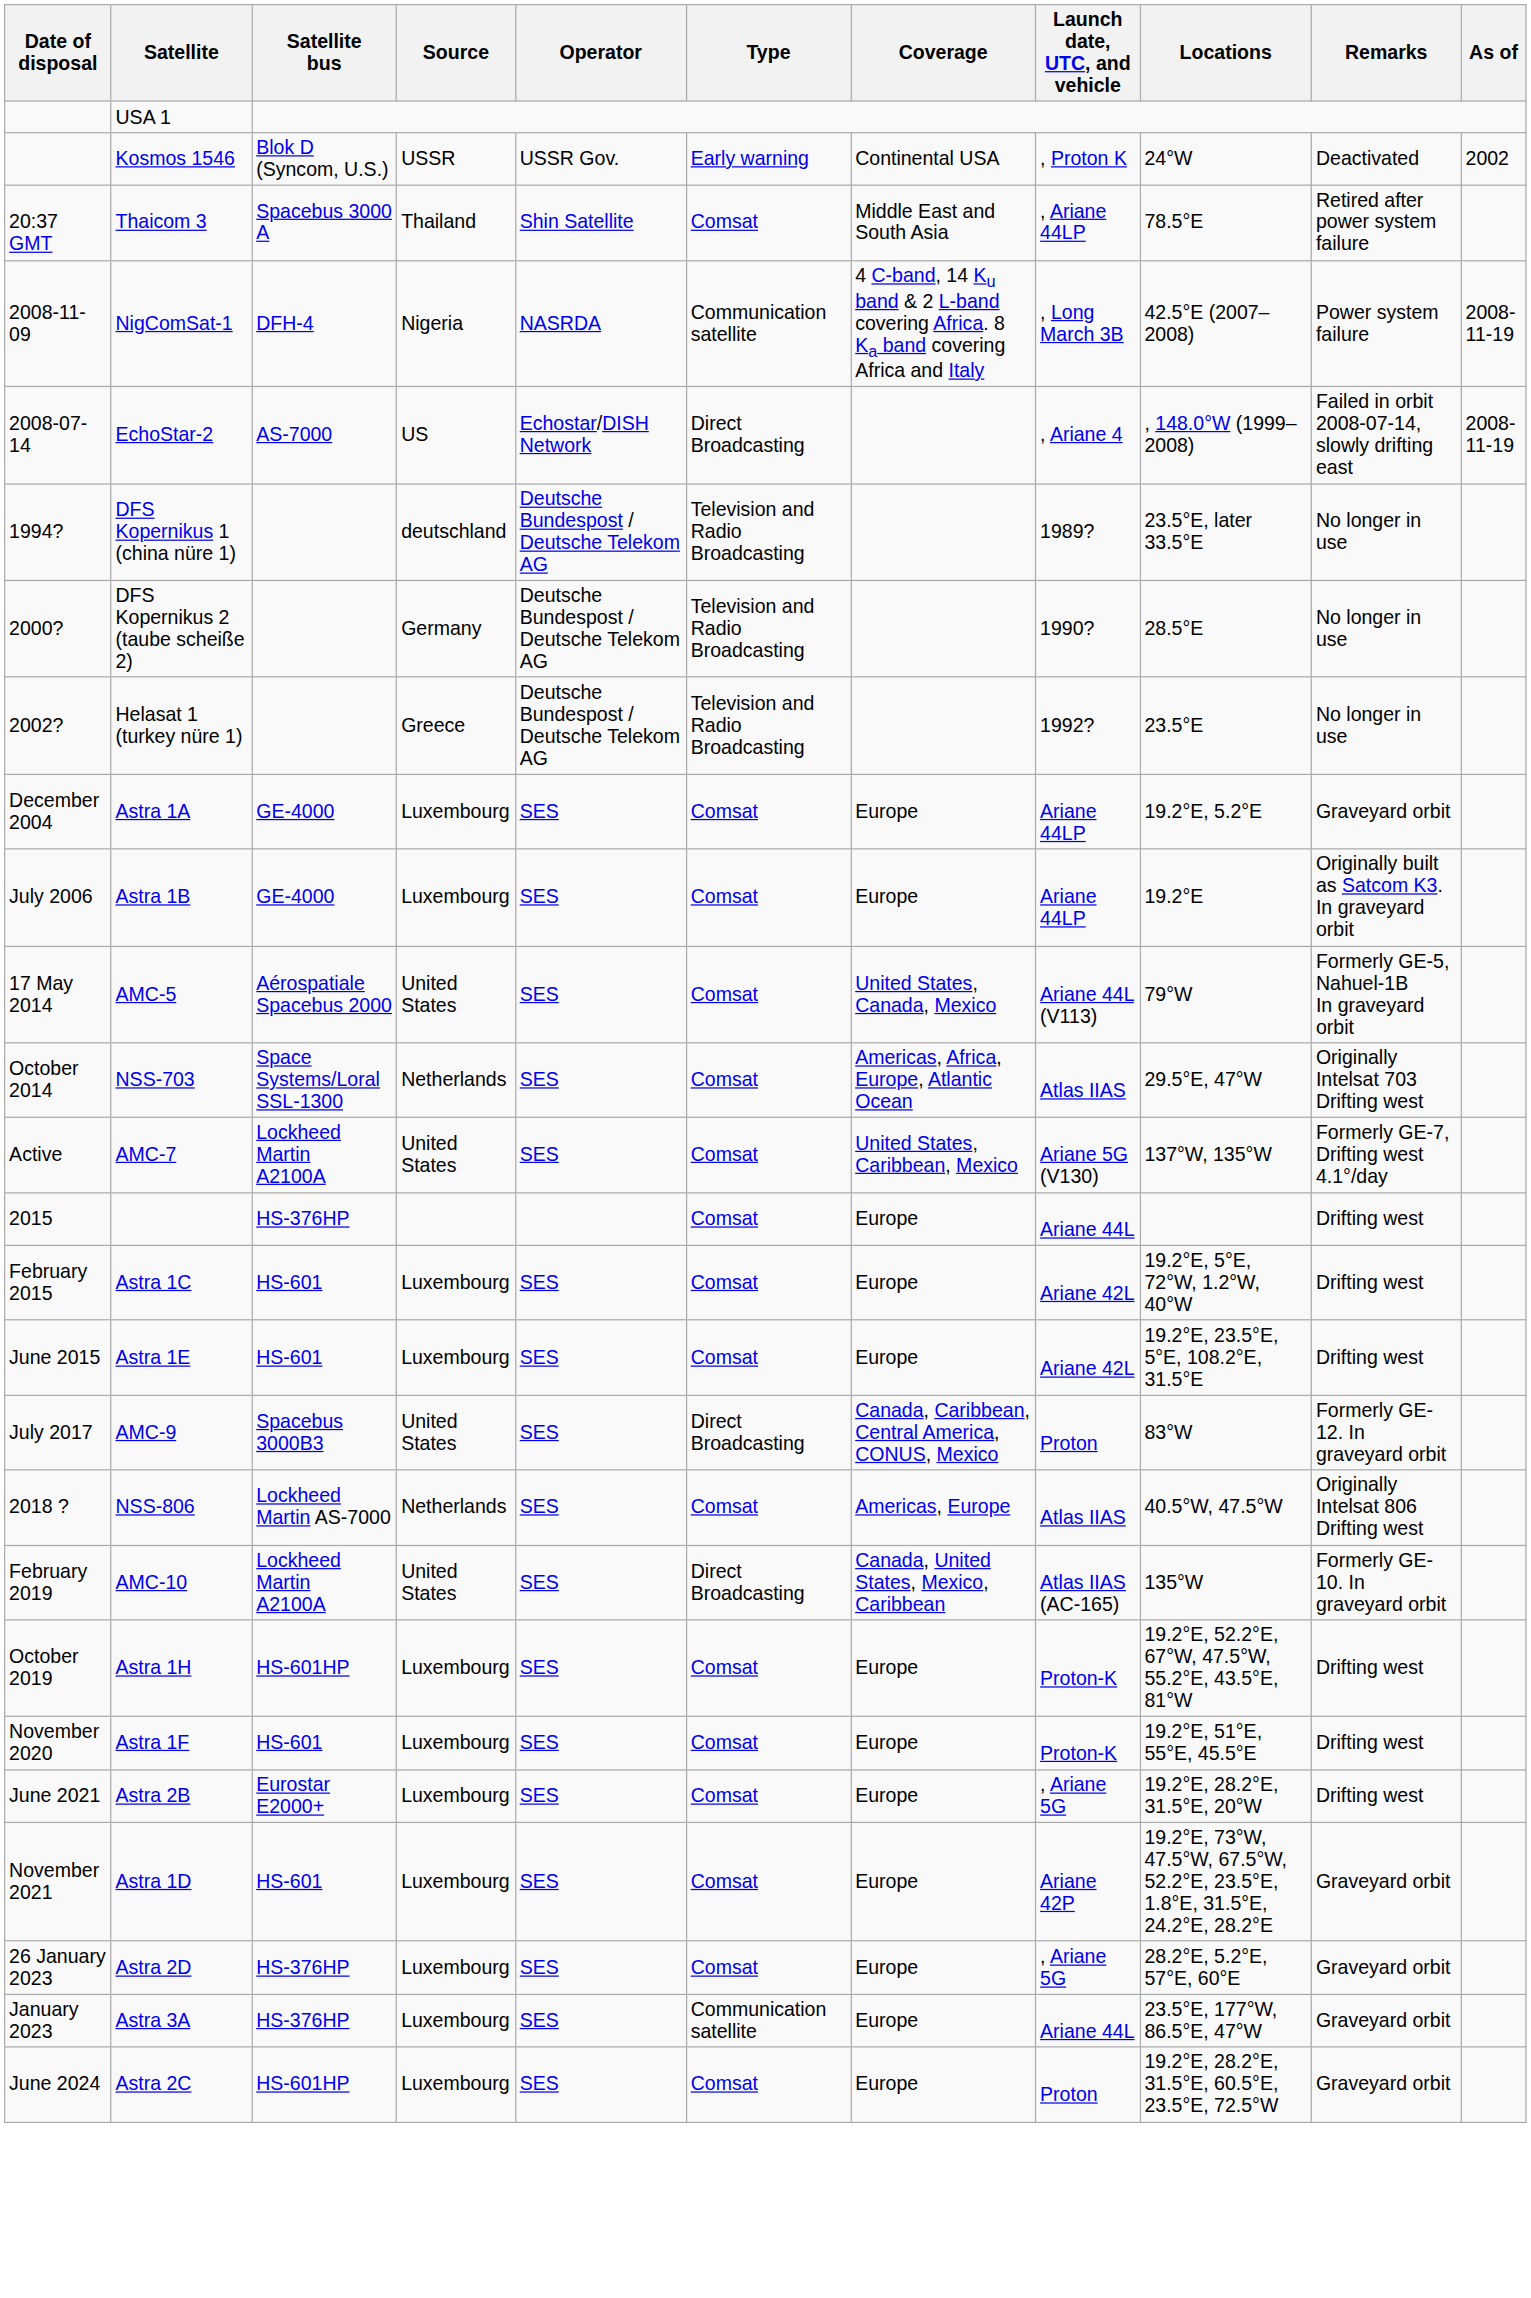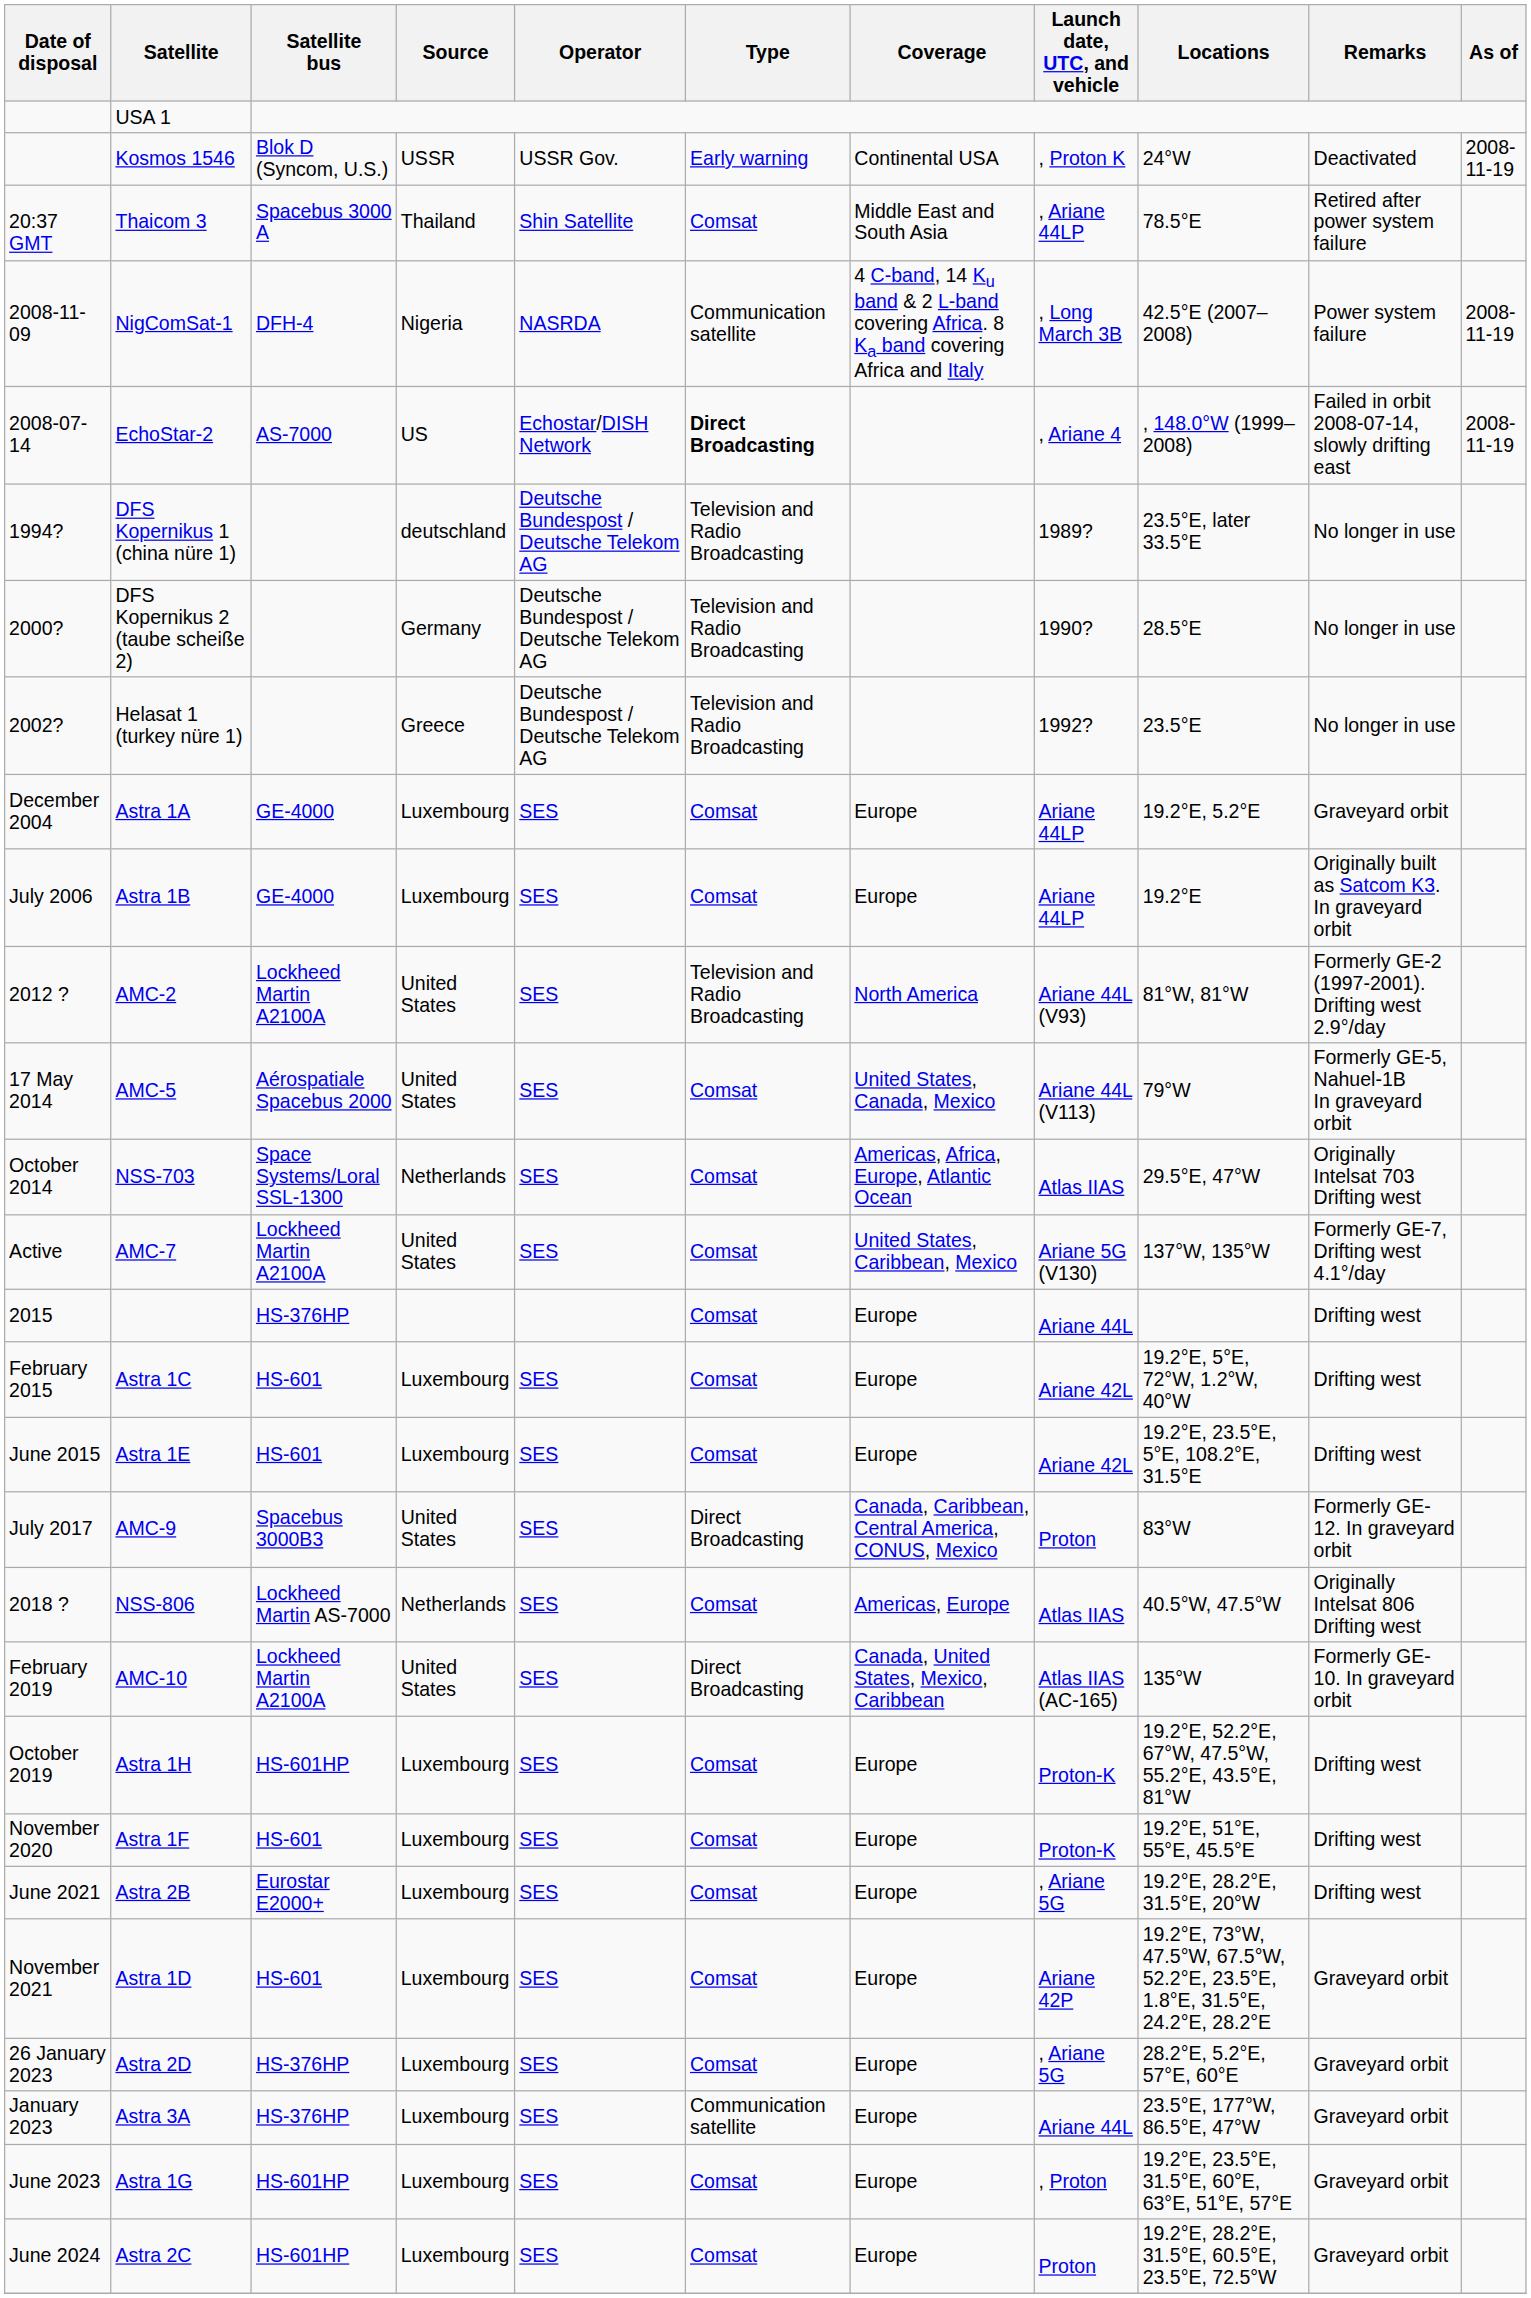Kosmos 1546 | As of: 2002 -> 2008-11-19
EchoStar-2 | Type: normal -> bold
+ row: 2012 ? | AMC-2 | Lockheed Martin A2100A | United States | SES | Television and Radio Broadcasting | North America | Ariane 44L (V93) | 81°W, 81°W | Formerly GE-2 (1997-2001). Drifting west 2.9°/day
+ row: June 2023 | Astra 1G | HS-601HP | Luxembourg | SES | Comsat | Europe | , Proton | 19.2°E, 23.5°E, 31.5°E, 60°E, 63°E, 51°E, 57°E | Graveyard orbit
